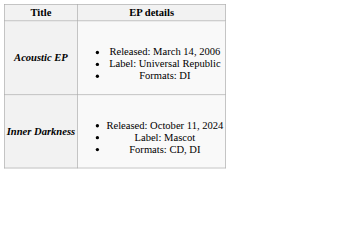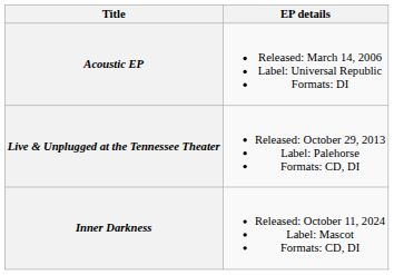+ row: Live & Unplugged at the Tennessee Theater | Released: October 29, 2013 Label: Palehorse Formats: CD, DI
